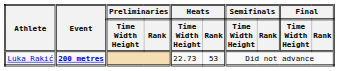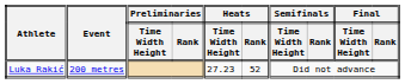Luka Rakić | Event: bold -> normal
Luka Rakić | Heats / Time Width Height: 22.73 -> 27.23
Luka Rakić | Heats / Rank: 53 -> 52
